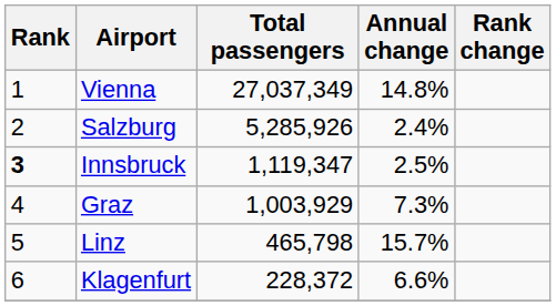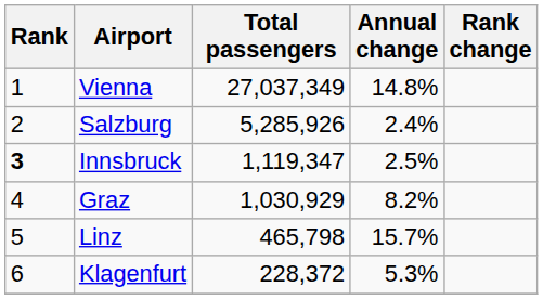Graz | Total passengers: 1,003,929 -> 1,030,929
Graz | Annual change: 7.3% -> 8.2%
Klagenfurt | Annual change: 6.6% -> 5.3%
